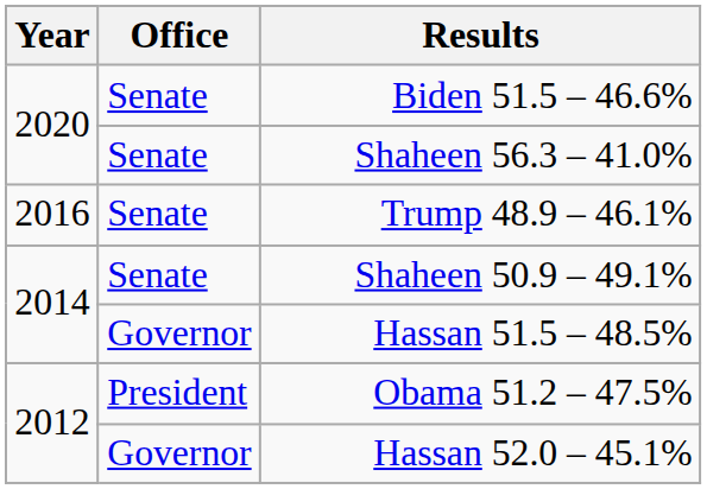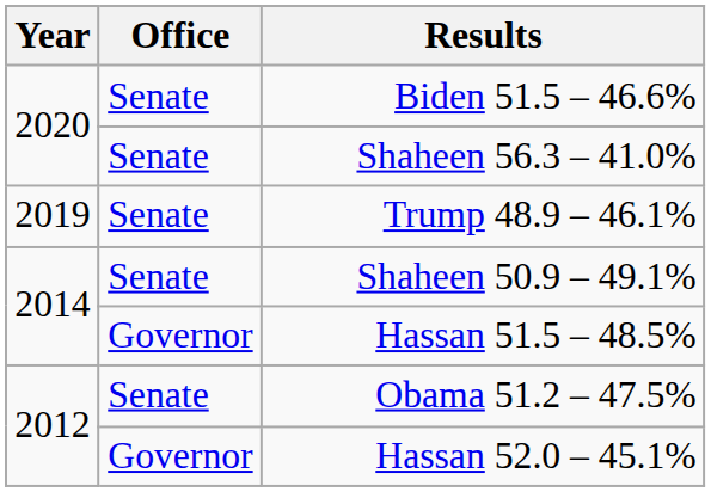Trump 48.9 – 46.1% | Year: 2016 -> 2019
Obama 51.2 – 47.5% | Office: President -> Senate
